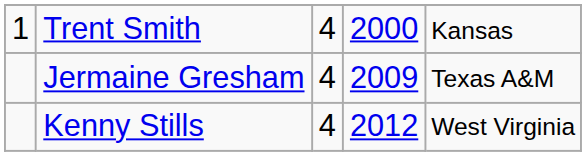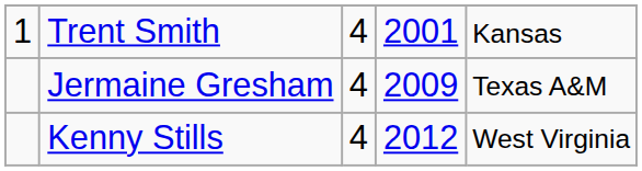Trent Smith | column 4: 2000 -> 2001
